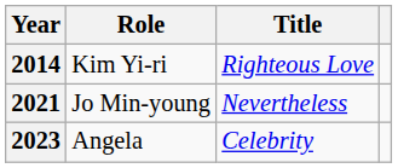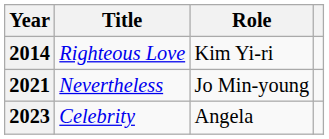columns swapped: Title <-> Role
